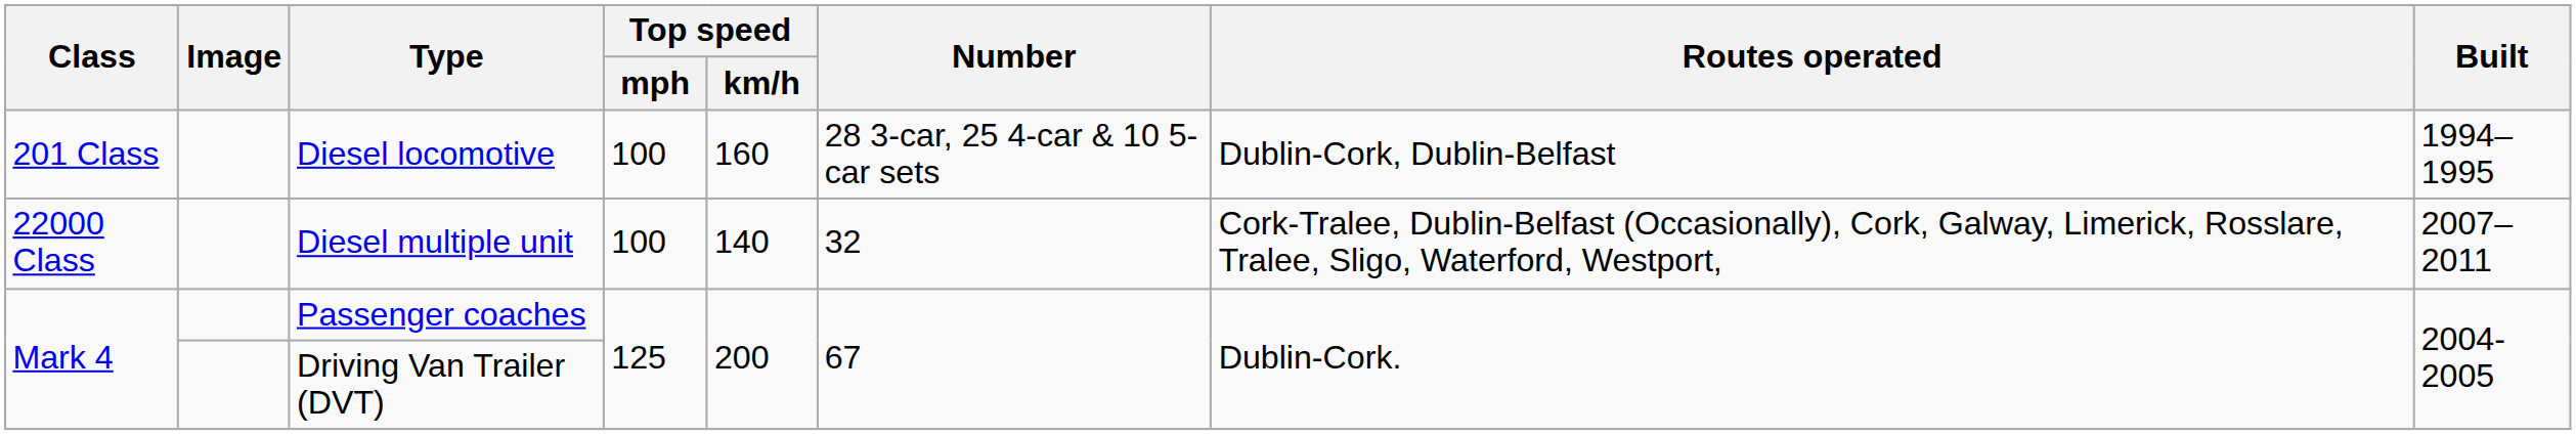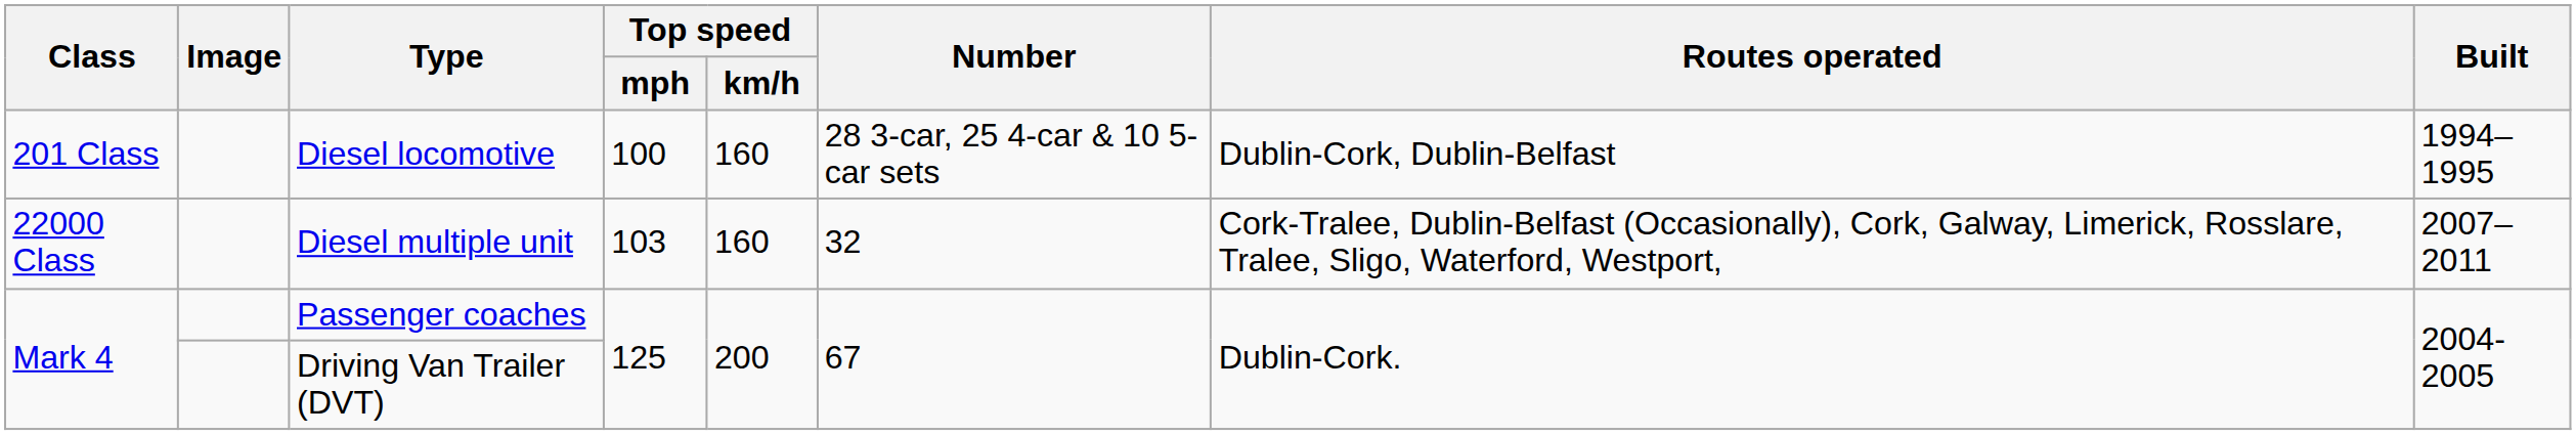Diesel multiple unit | Top speed / mph: 100 -> 103
Diesel multiple unit | Top speed / km/h: 140 -> 160
